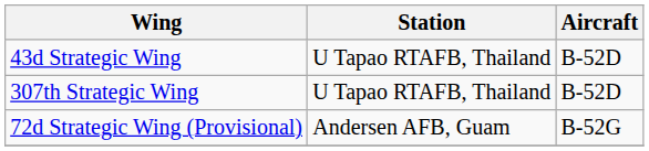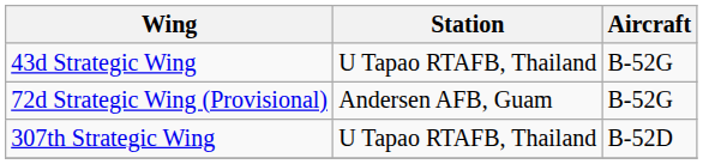43d Strategic Wing | Aircraft: B-52D -> B-52G
rows swapped: 72d Strategic Wing (Provisional) <-> 307th Strategic Wing
